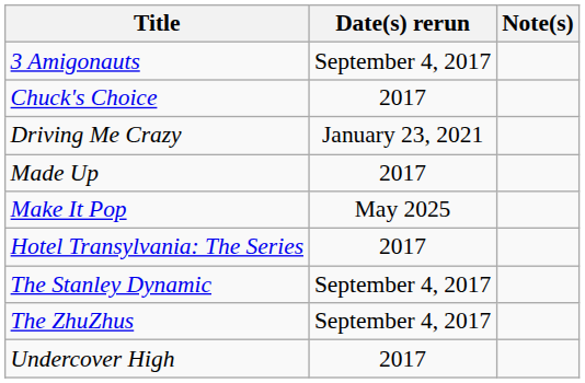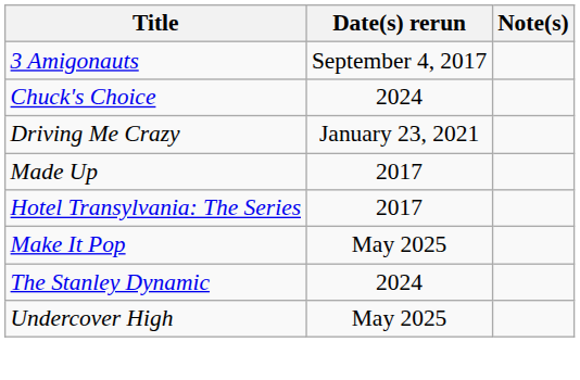Chuck's Choice | Date(s) rerun: 2017 -> 2024
rows swapped: Make It Pop <-> Hotel Transylvania: The Series
The Stanley Dynamic | Date(s) rerun: September 4, 2017 -> 2024
- row: The ZhuZhus | September 4, 2017
Undercover High | Date(s) rerun: 2017 -> May 2025
